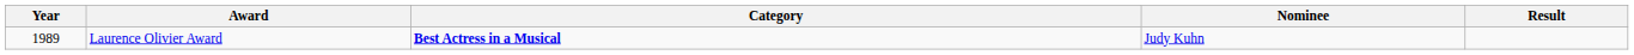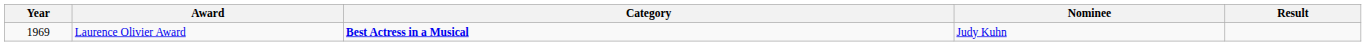Laurence Olivier Award | Year: 1989 -> 1969
